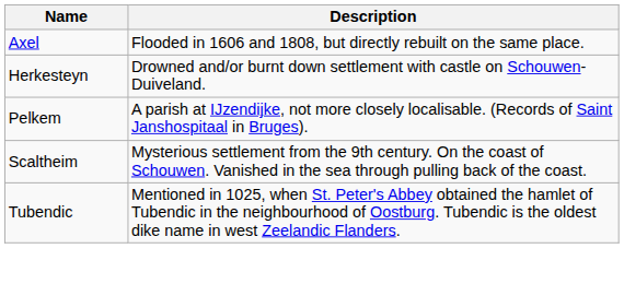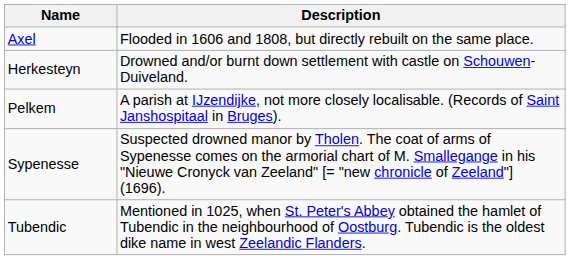- row: Scaltheim | Mysterious settlement from the 9th century. On the coast of Schouwen. Vanished in the sea through pulling back of the coast.
+ row: Sypenesse | Suspected drowned manor by Tholen. The coat of arms of Sypenesse comes on the armorial chart of M. Smallegange in his "Nieuwe Cronyck van Zeeland" [= "new chronicle of Zeeland"] (1696).
